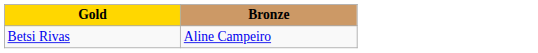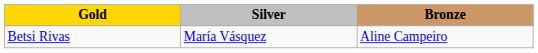+ column: Silver | María Vásquez
